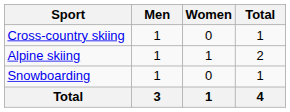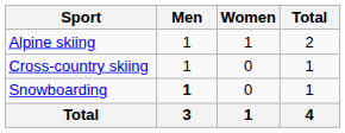rows swapped: Alpine skiing <-> Cross-country skiing
Snowboarding | Men: normal -> bold
